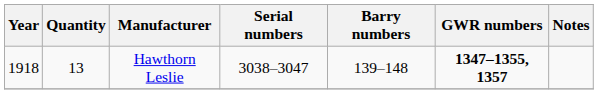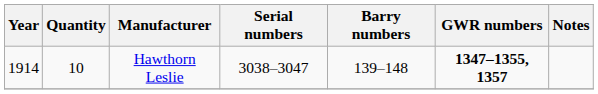Hawthorn Leslie | Year: 1918 -> 1914
Hawthorn Leslie | Quantity: 13 -> 10
